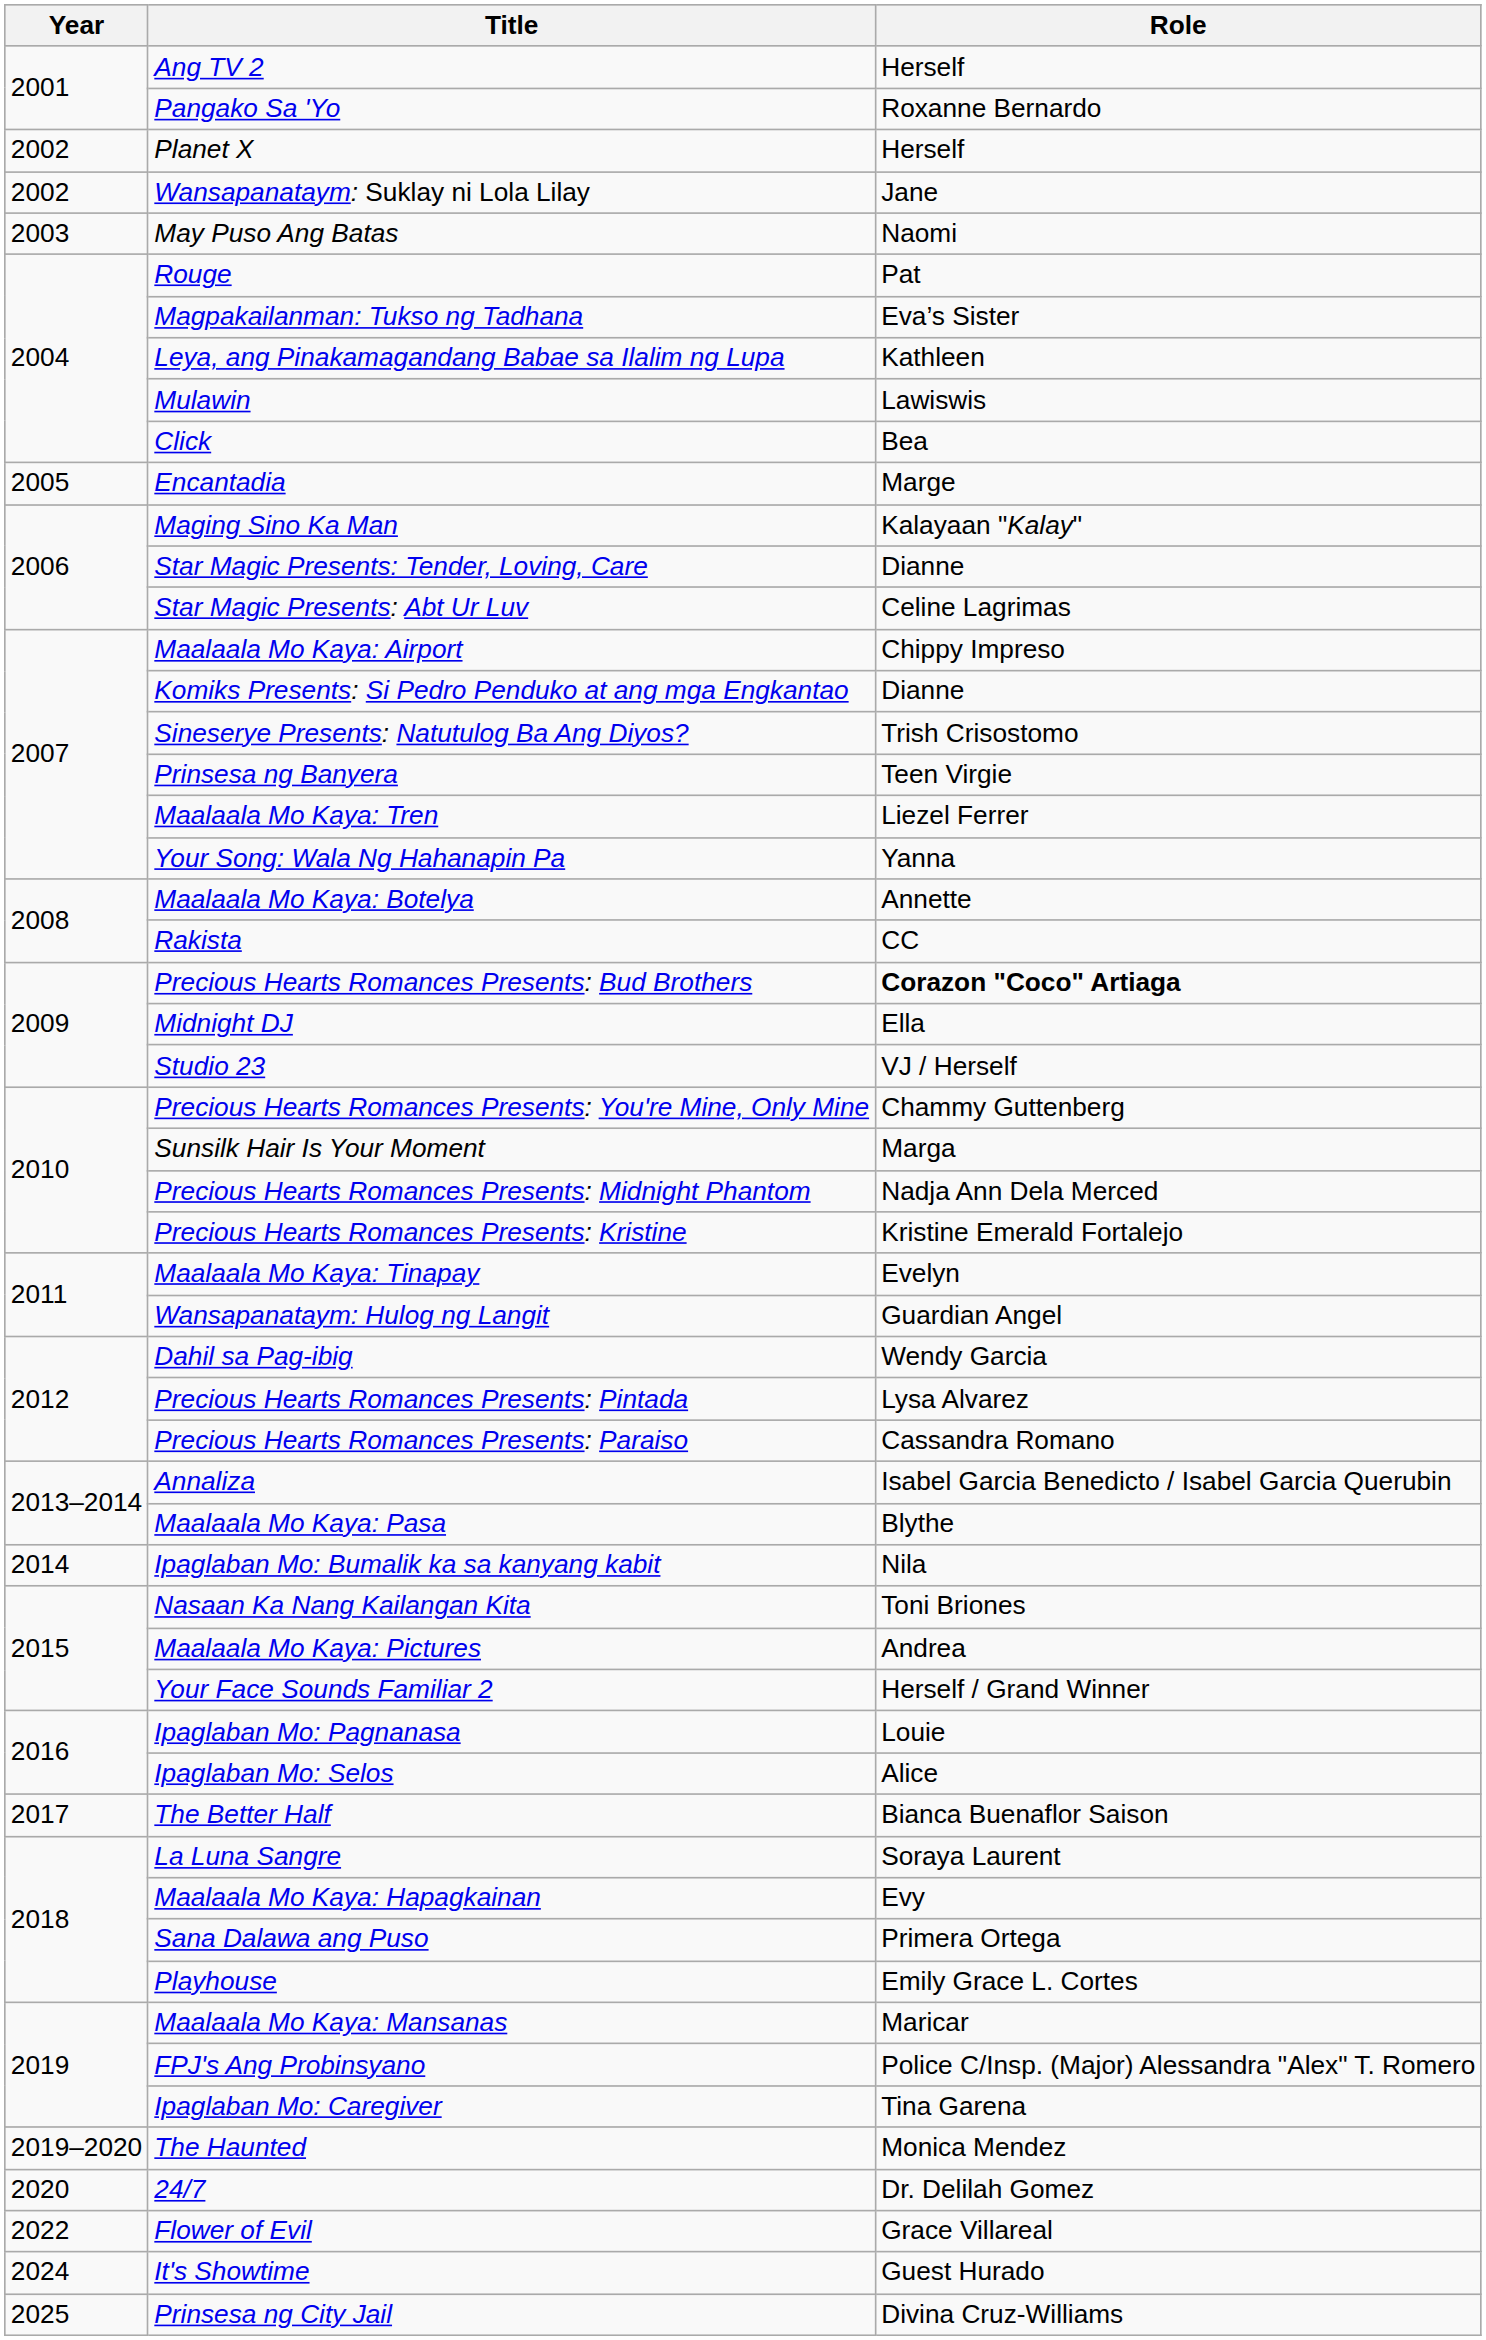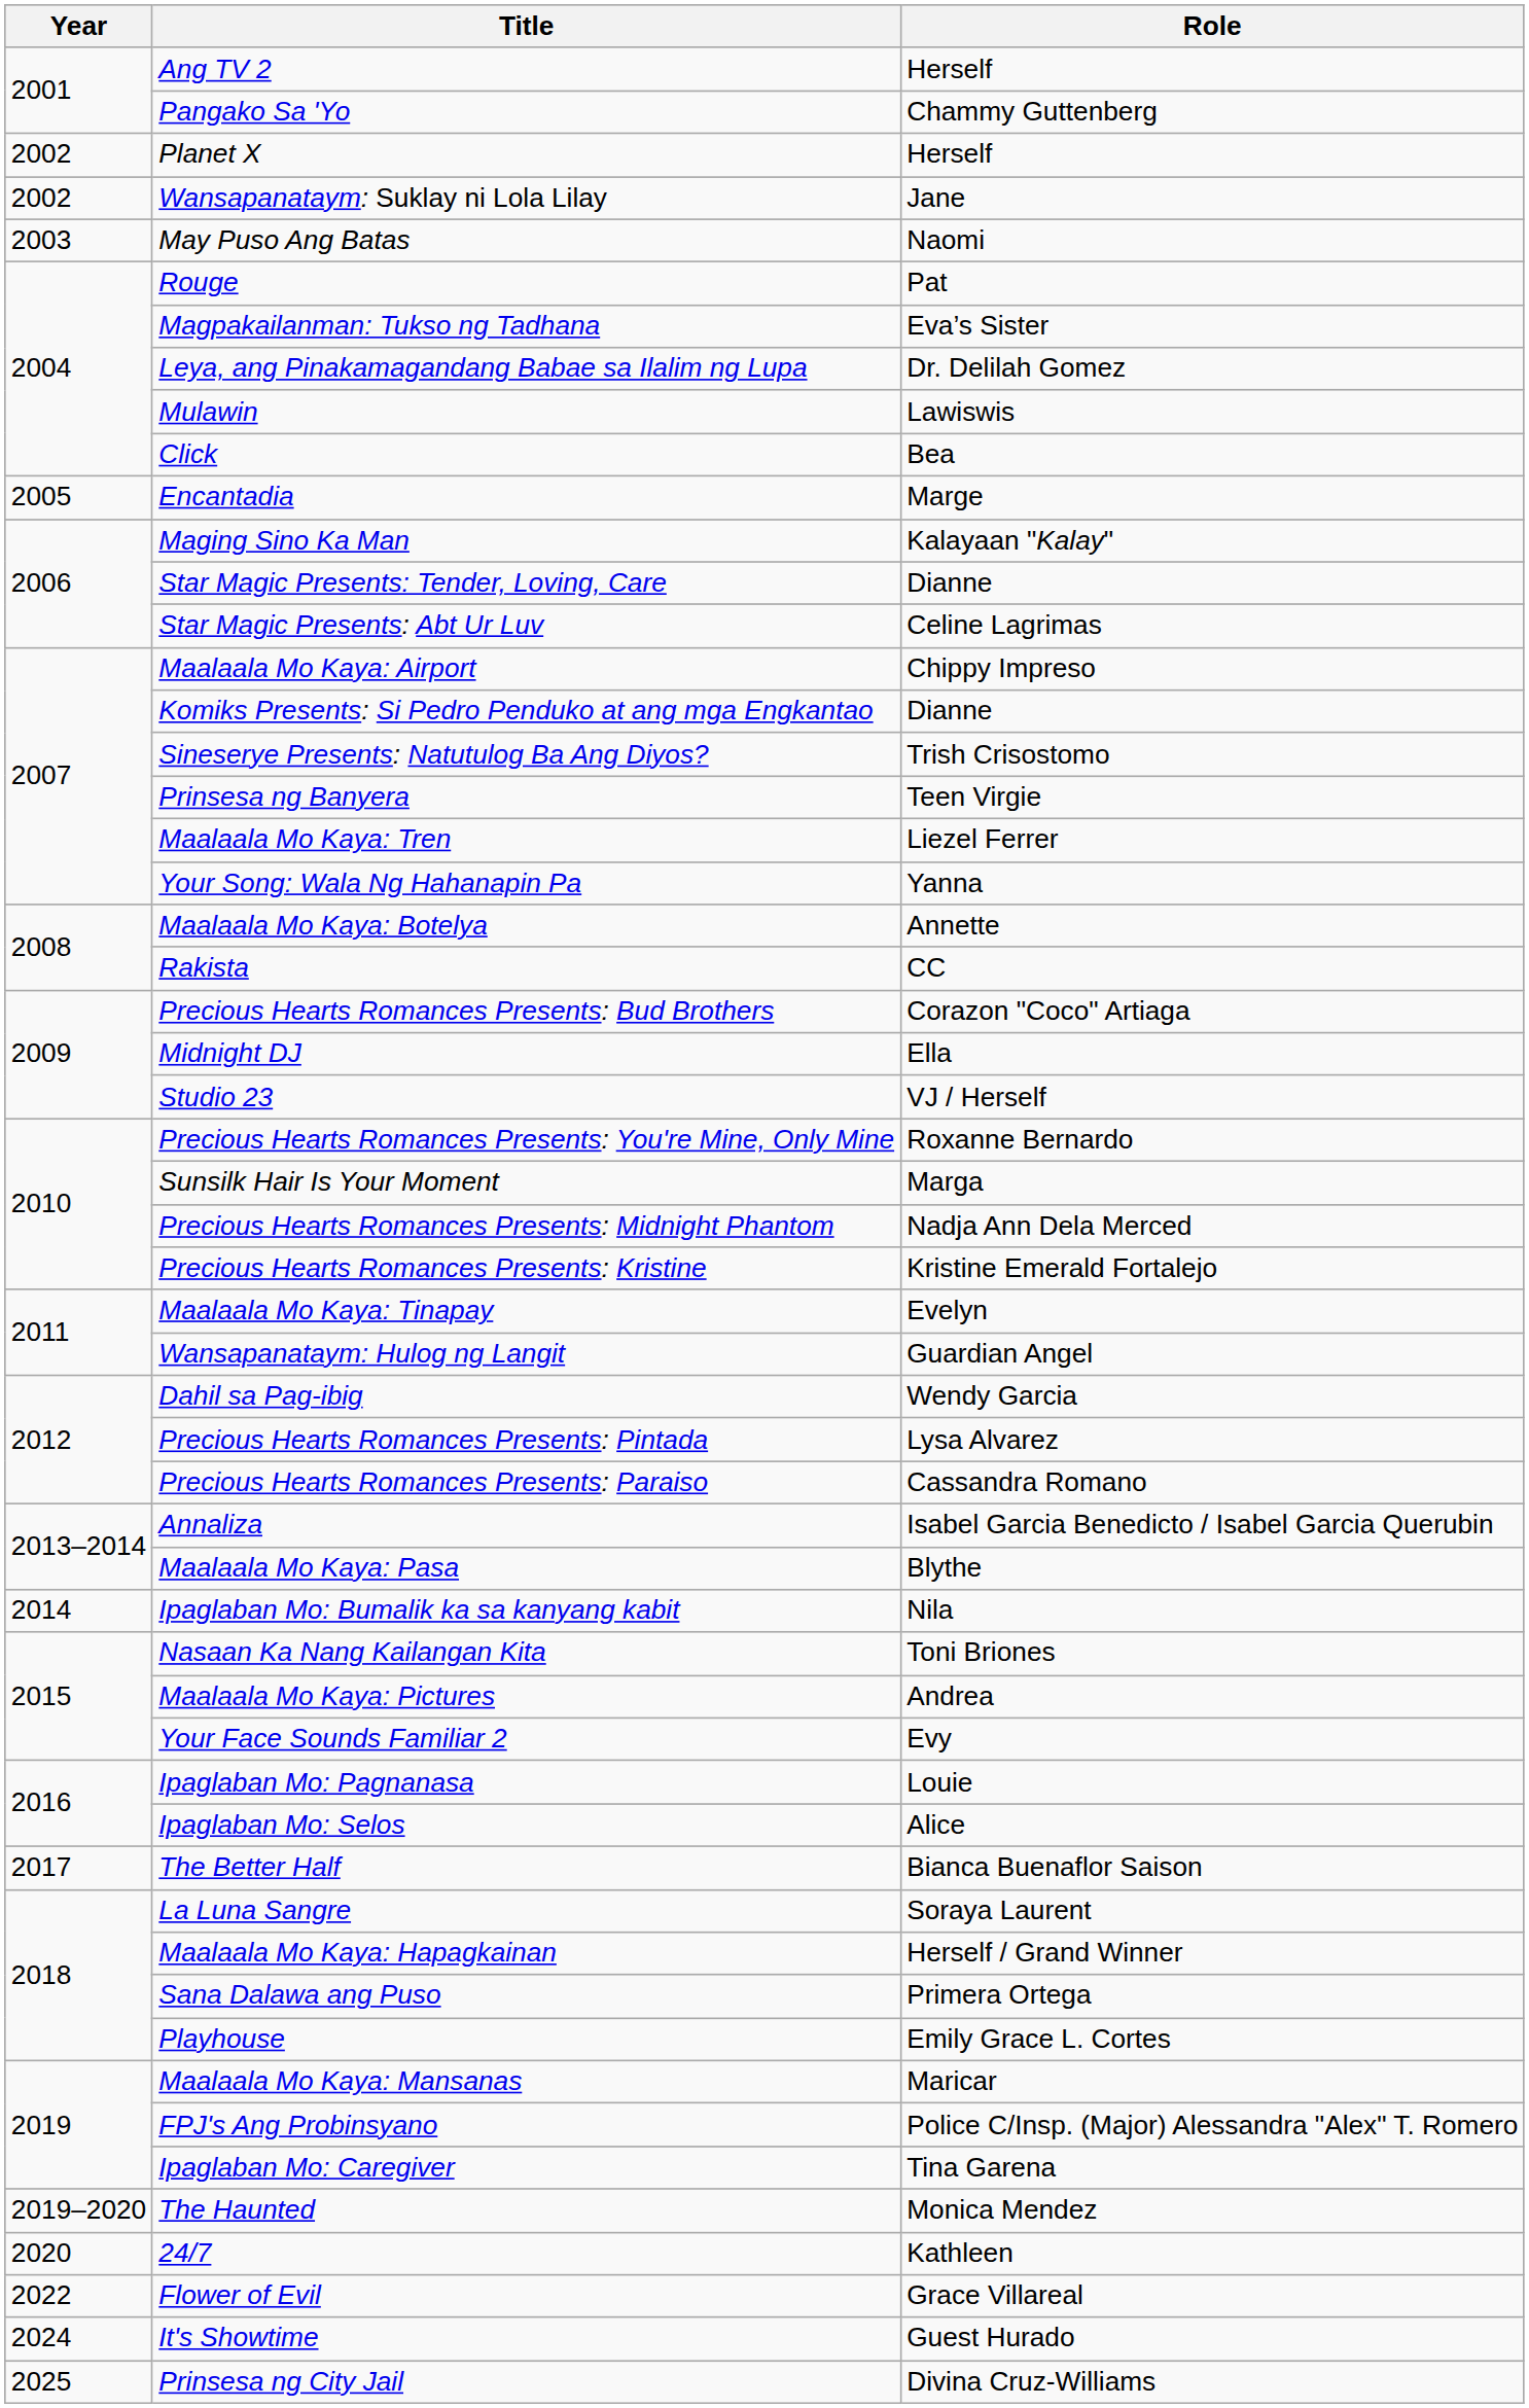Pangako Sa 'Yo | Role: Roxanne Bernardo -> Chammy Guttenberg
Leya, ang Pinakamagandang Babae sa Ilalim ng Lupa | Role: Kathleen -> Dr. Delilah Gomez
Precious Hearts Romances Presents: Bud Brothers | Role: bold -> normal
Precious Hearts Romances Presents: You're Mine, Only Mine | Role: Chammy Guttenberg -> Roxanne Bernardo
Your Face Sounds Familiar 2 | Role: Herself / Grand Winner -> Evy
Maalaala Mo Kaya: Hapagkainan | Role: Evy -> Herself / Grand Winner
24/7 | Role: Dr. Delilah Gomez -> Kathleen
